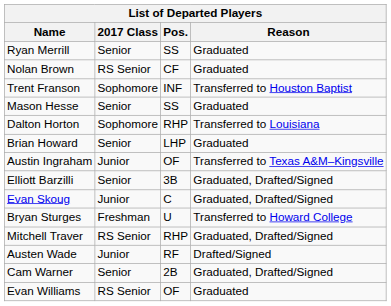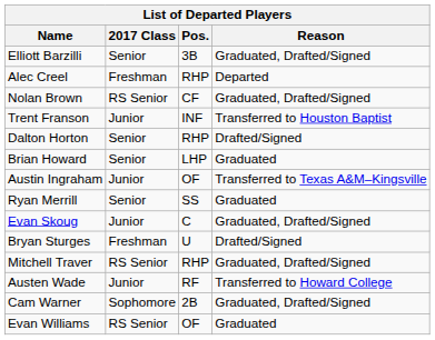rows swapped: Elliott Barzilli <-> Ryan Merrill
+ row: Alec Creel | Freshman | RHP | Departed
Nolan Brown | Reason: Graduated -> Graduated, Drafted/Signed
Trent Franson | 2017 Class: Sophomore -> Junior
- row: Mason Hesse | Senior | SS | Graduated
Dalton Horton | 2017 Class: Sophomore -> Senior
Dalton Horton | Reason: Transferred to Louisiana -> Drafted/Signed
Bryan Sturges | Reason: Transferred to Howard College -> Drafted/Signed
Austen Wade | Reason: Drafted/Signed -> Transferred to Howard College
Cam Warner | 2017 Class: Senior -> Sophomore
